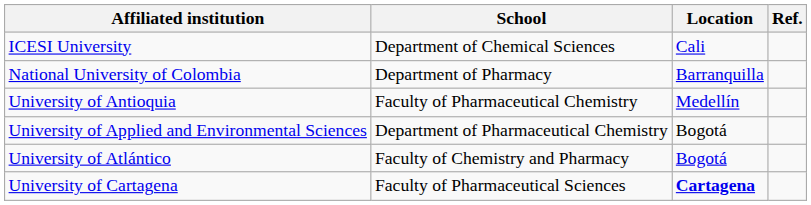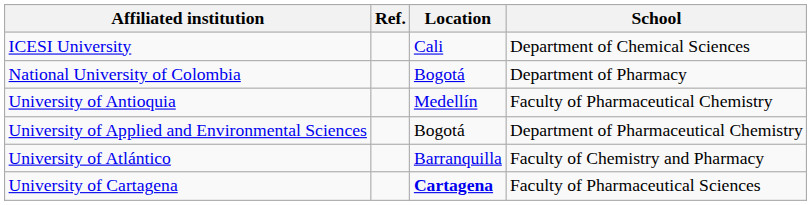columns swapped: School <-> Ref.
National University of Colombia | Location: Barranquilla -> Bogotá
University of Atlántico | Location: Bogotá -> Barranquilla
